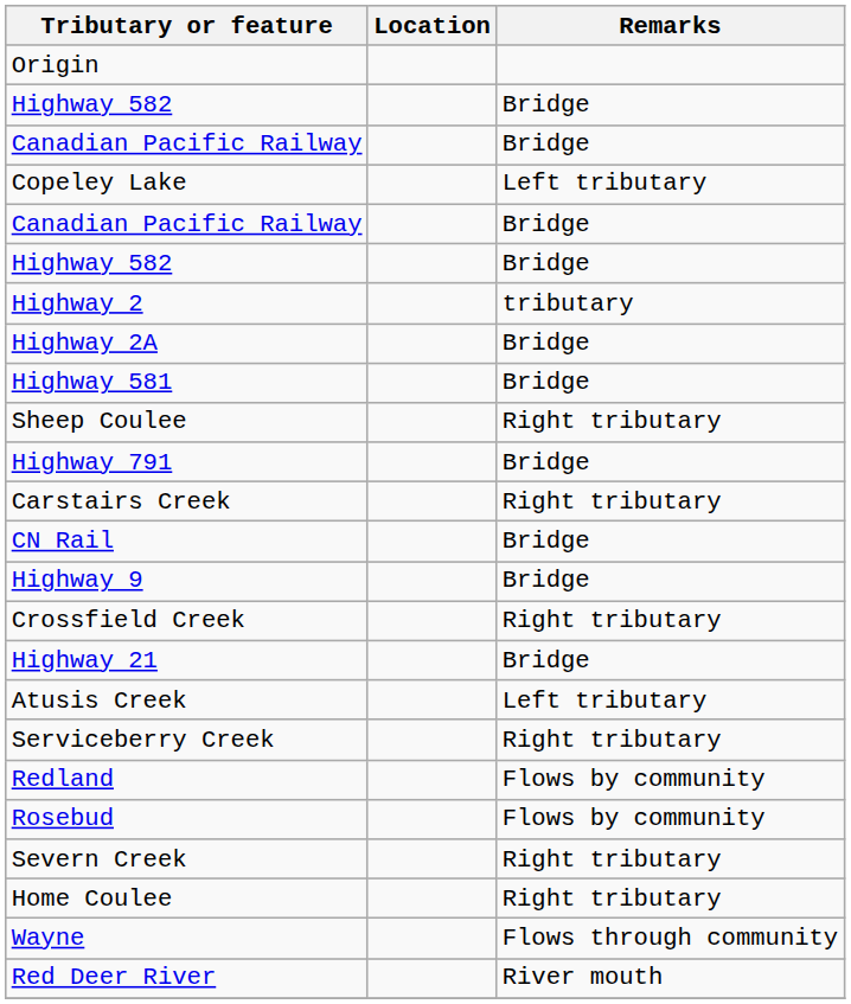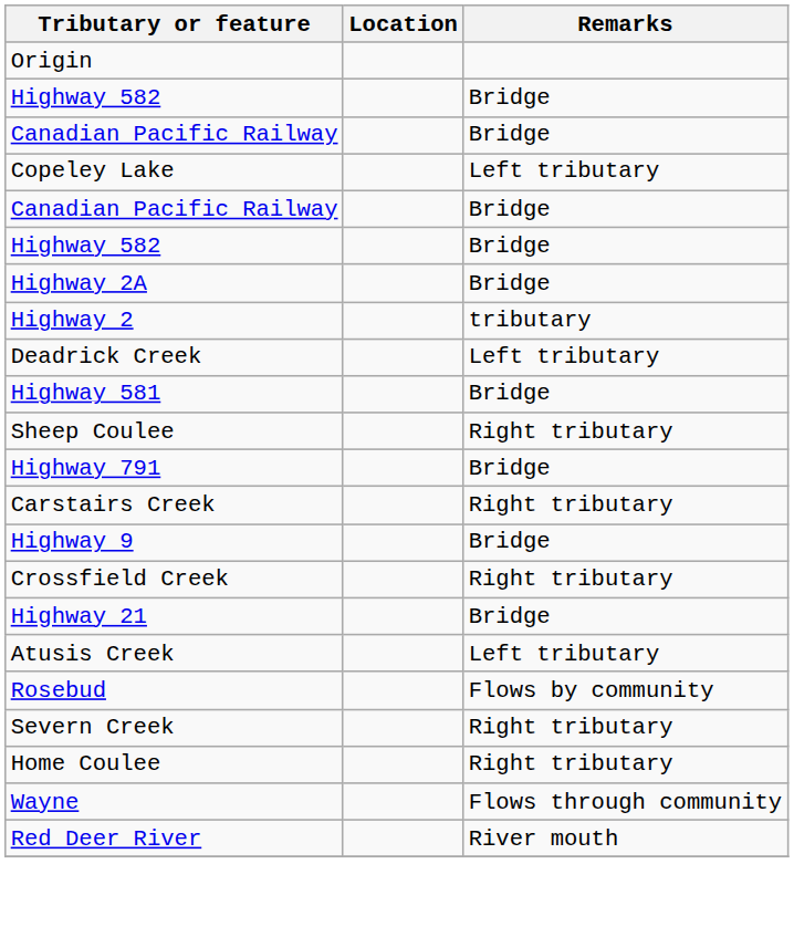rows swapped: Highway 2A <-> Highway 2
+ row: Deadrick Creek | Left tributary
- row: CN Rail | Bridge
- row: Serviceberry Creek | Right tributary
- row: Redland | Flows by community
